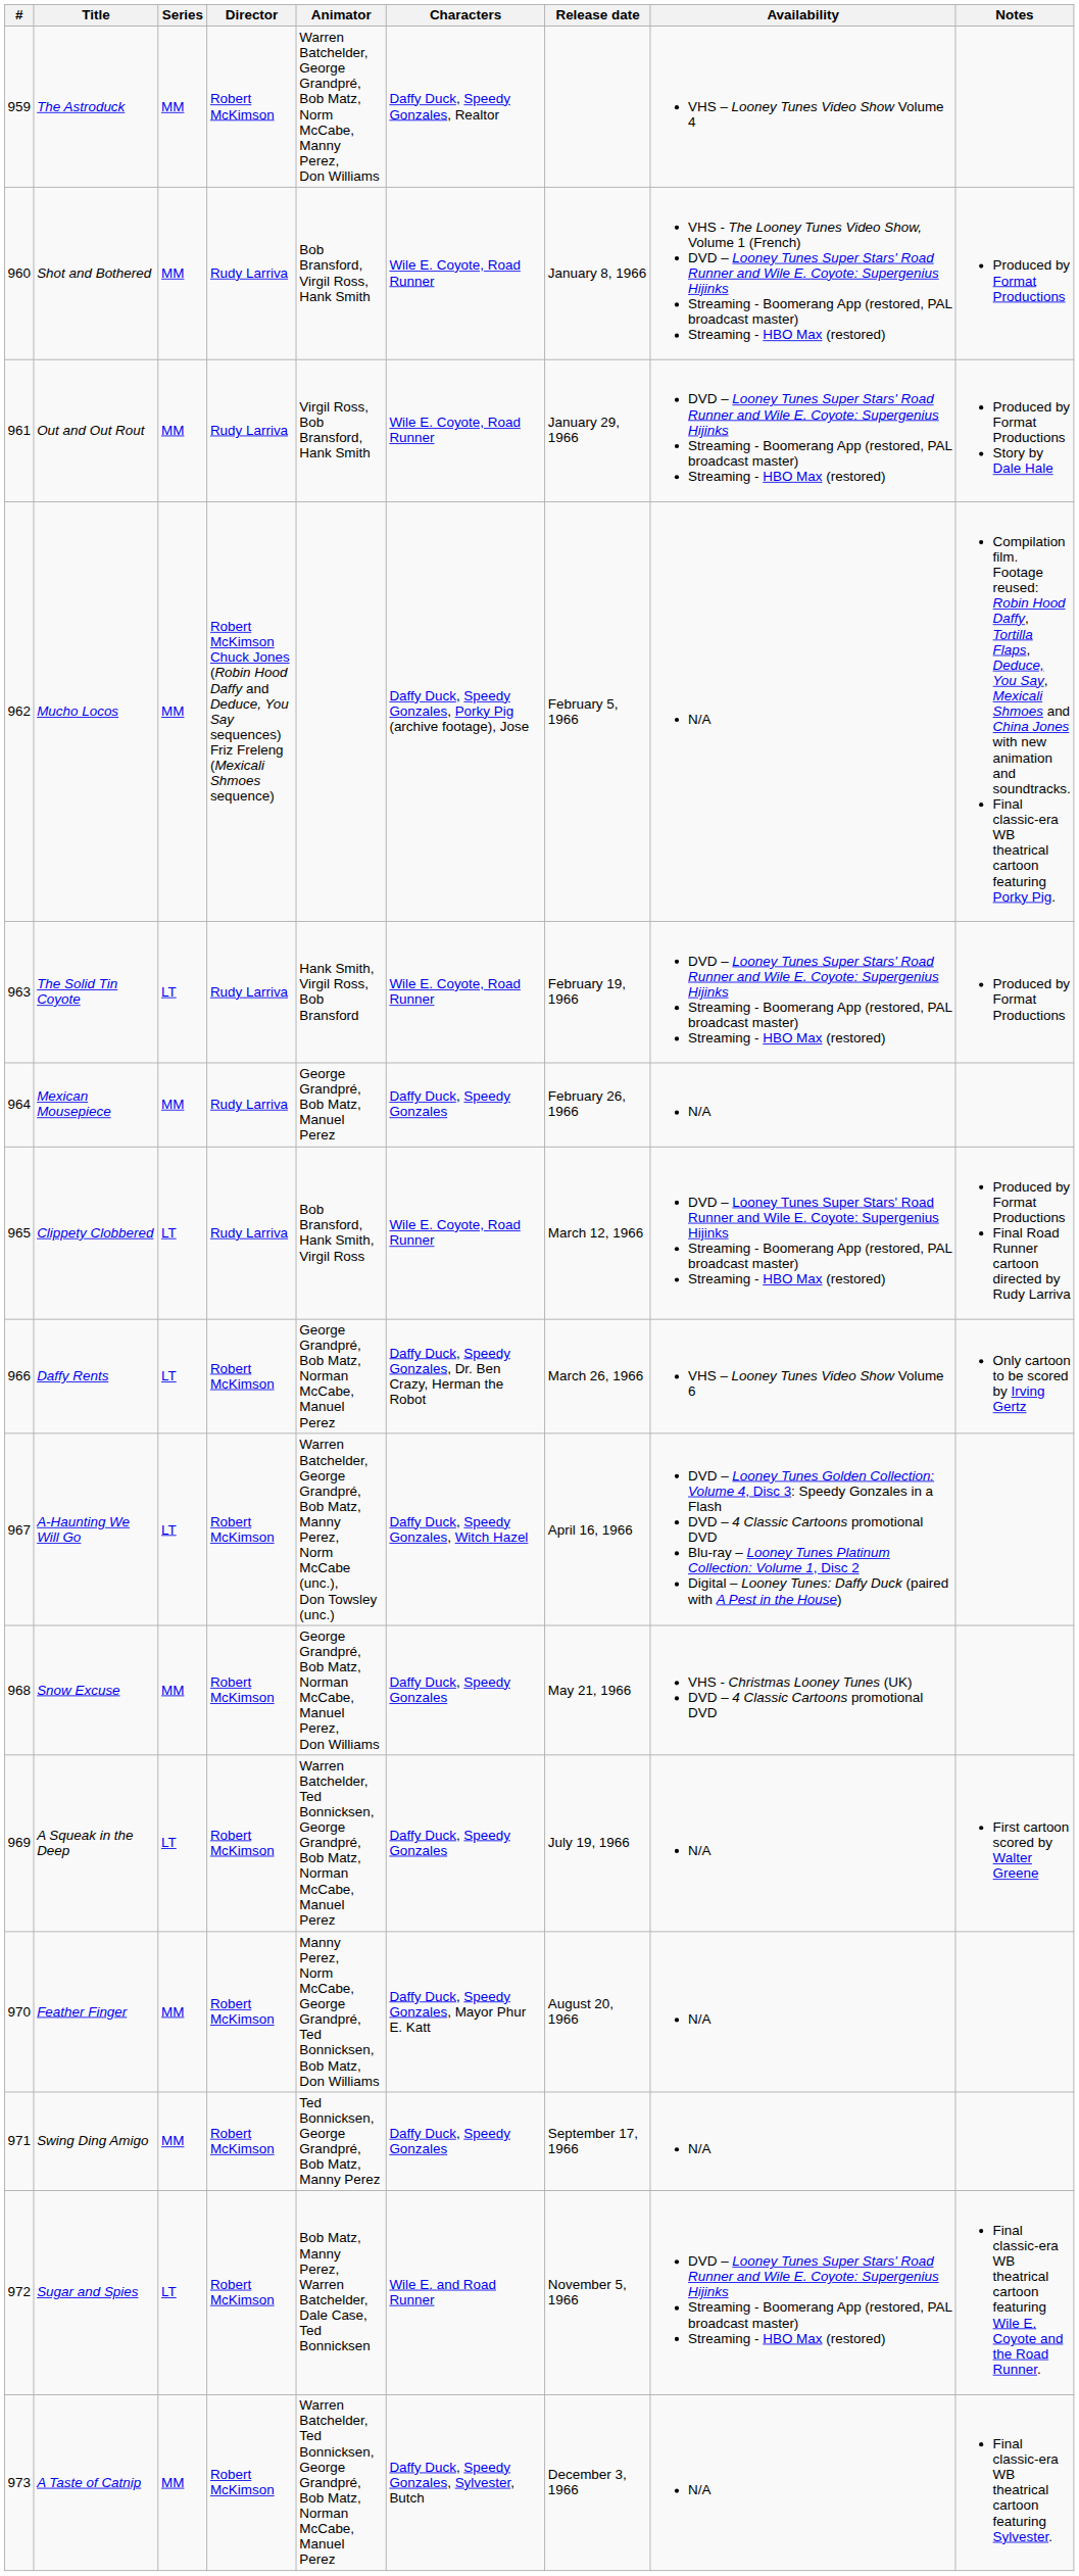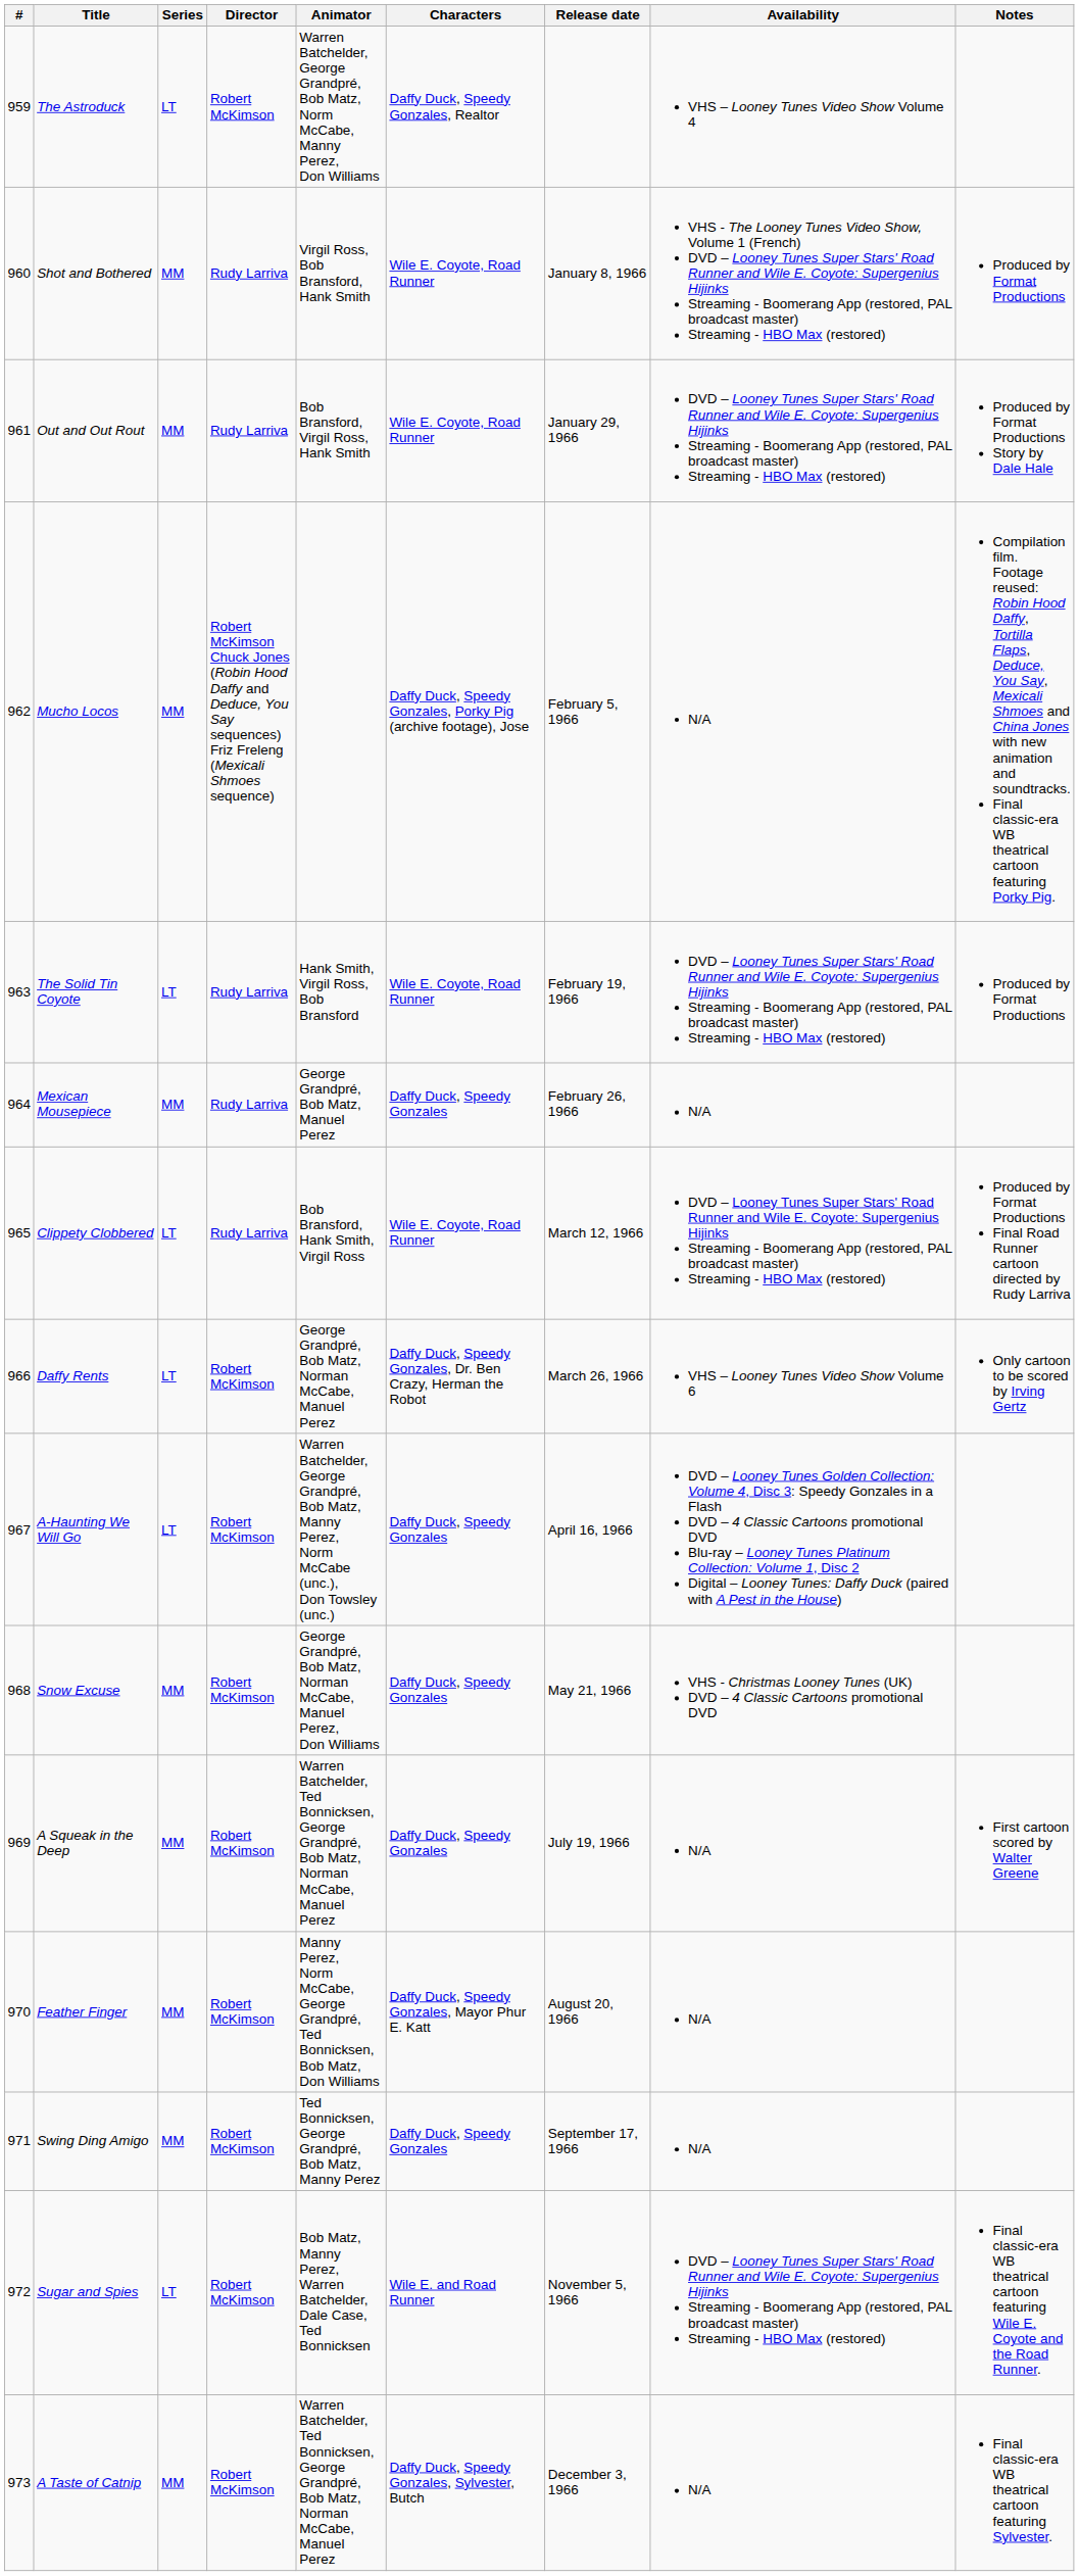The Astroduck | Series: MM -> LT
Shot and Bothered | Animator: Bob Bransford, Virgil Ross, Hank Smith -> Virgil Ross, Bob Bransford, Hank Smith
Out and Out Rout | Animator: Virgil Ross, Bob Bransford, Hank Smith -> Bob Bransford, Virgil Ross, Hank Smith
A-Haunting We Will Go | Characters: Daffy Duck, Speedy Gonzales, Witch Hazel -> Daffy Duck, Speedy Gonzales
A Squeak in the Deep | Series: LT -> MM
